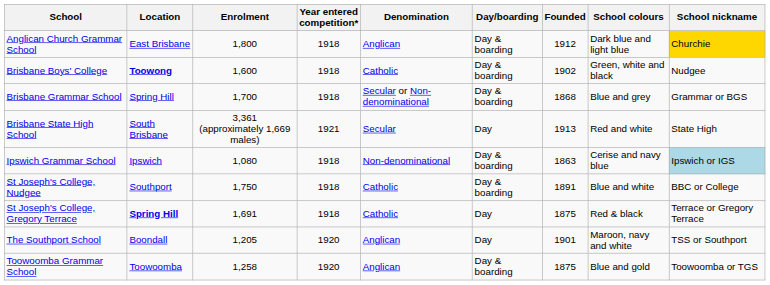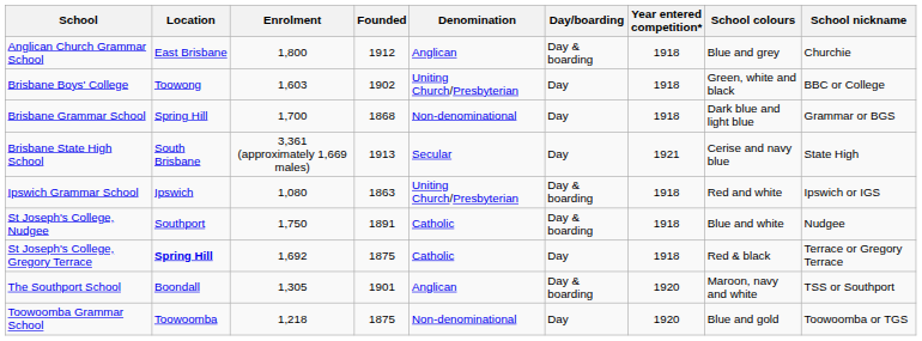columns swapped: Founded <-> Year entered competition*
Anglican Church Grammar School | School colours: Dark blue and light blue -> Blue and grey
Anglican Church Grammar School | School nickname: gold background -> no background
Brisbane Boys' College | Location: bold -> normal
Brisbane Boys' College | Enrolment: 1,600 -> 1,603
Brisbane Boys' College | Denomination: Catholic -> Uniting Church/Presbyterian
Brisbane Boys' College | Day/boarding: Day & boarding -> Day
Brisbane Boys' College | School nickname: Nudgee -> BBC or College
Brisbane Grammar School | Denomination: Secular or Non-denominational -> Non-denominational
Brisbane Grammar School | Day/boarding: Day & boarding -> Day
Brisbane Grammar School | School colours: Blue and grey -> Dark blue and light blue
Brisbane State High School | School colours: Red and white -> Cerise and navy blue
Ipswich Grammar School | Denomination: Non-denominational -> Uniting Church/Presbyterian
Ipswich Grammar School | School colours: Cerise and navy blue -> Red and white
Ipswich Grammar School | School nickname: lightblue background -> no background
St Joseph's College, Nudgee | School nickname: BBC or College -> Nudgee
St Joseph's College, Gregory Terrace | Enrolment: 1,691 -> 1,692
The Southport School | Enrolment: 1,205 -> 1,305
The Southport School | Day/boarding: Day -> Day & boarding
Toowoomba Grammar School | Enrolment: 1,258 -> 1,218
Toowoomba Grammar School | Denomination: Anglican -> Non-denominational
Toowoomba Grammar School | Day/boarding: Day & boarding -> Day
